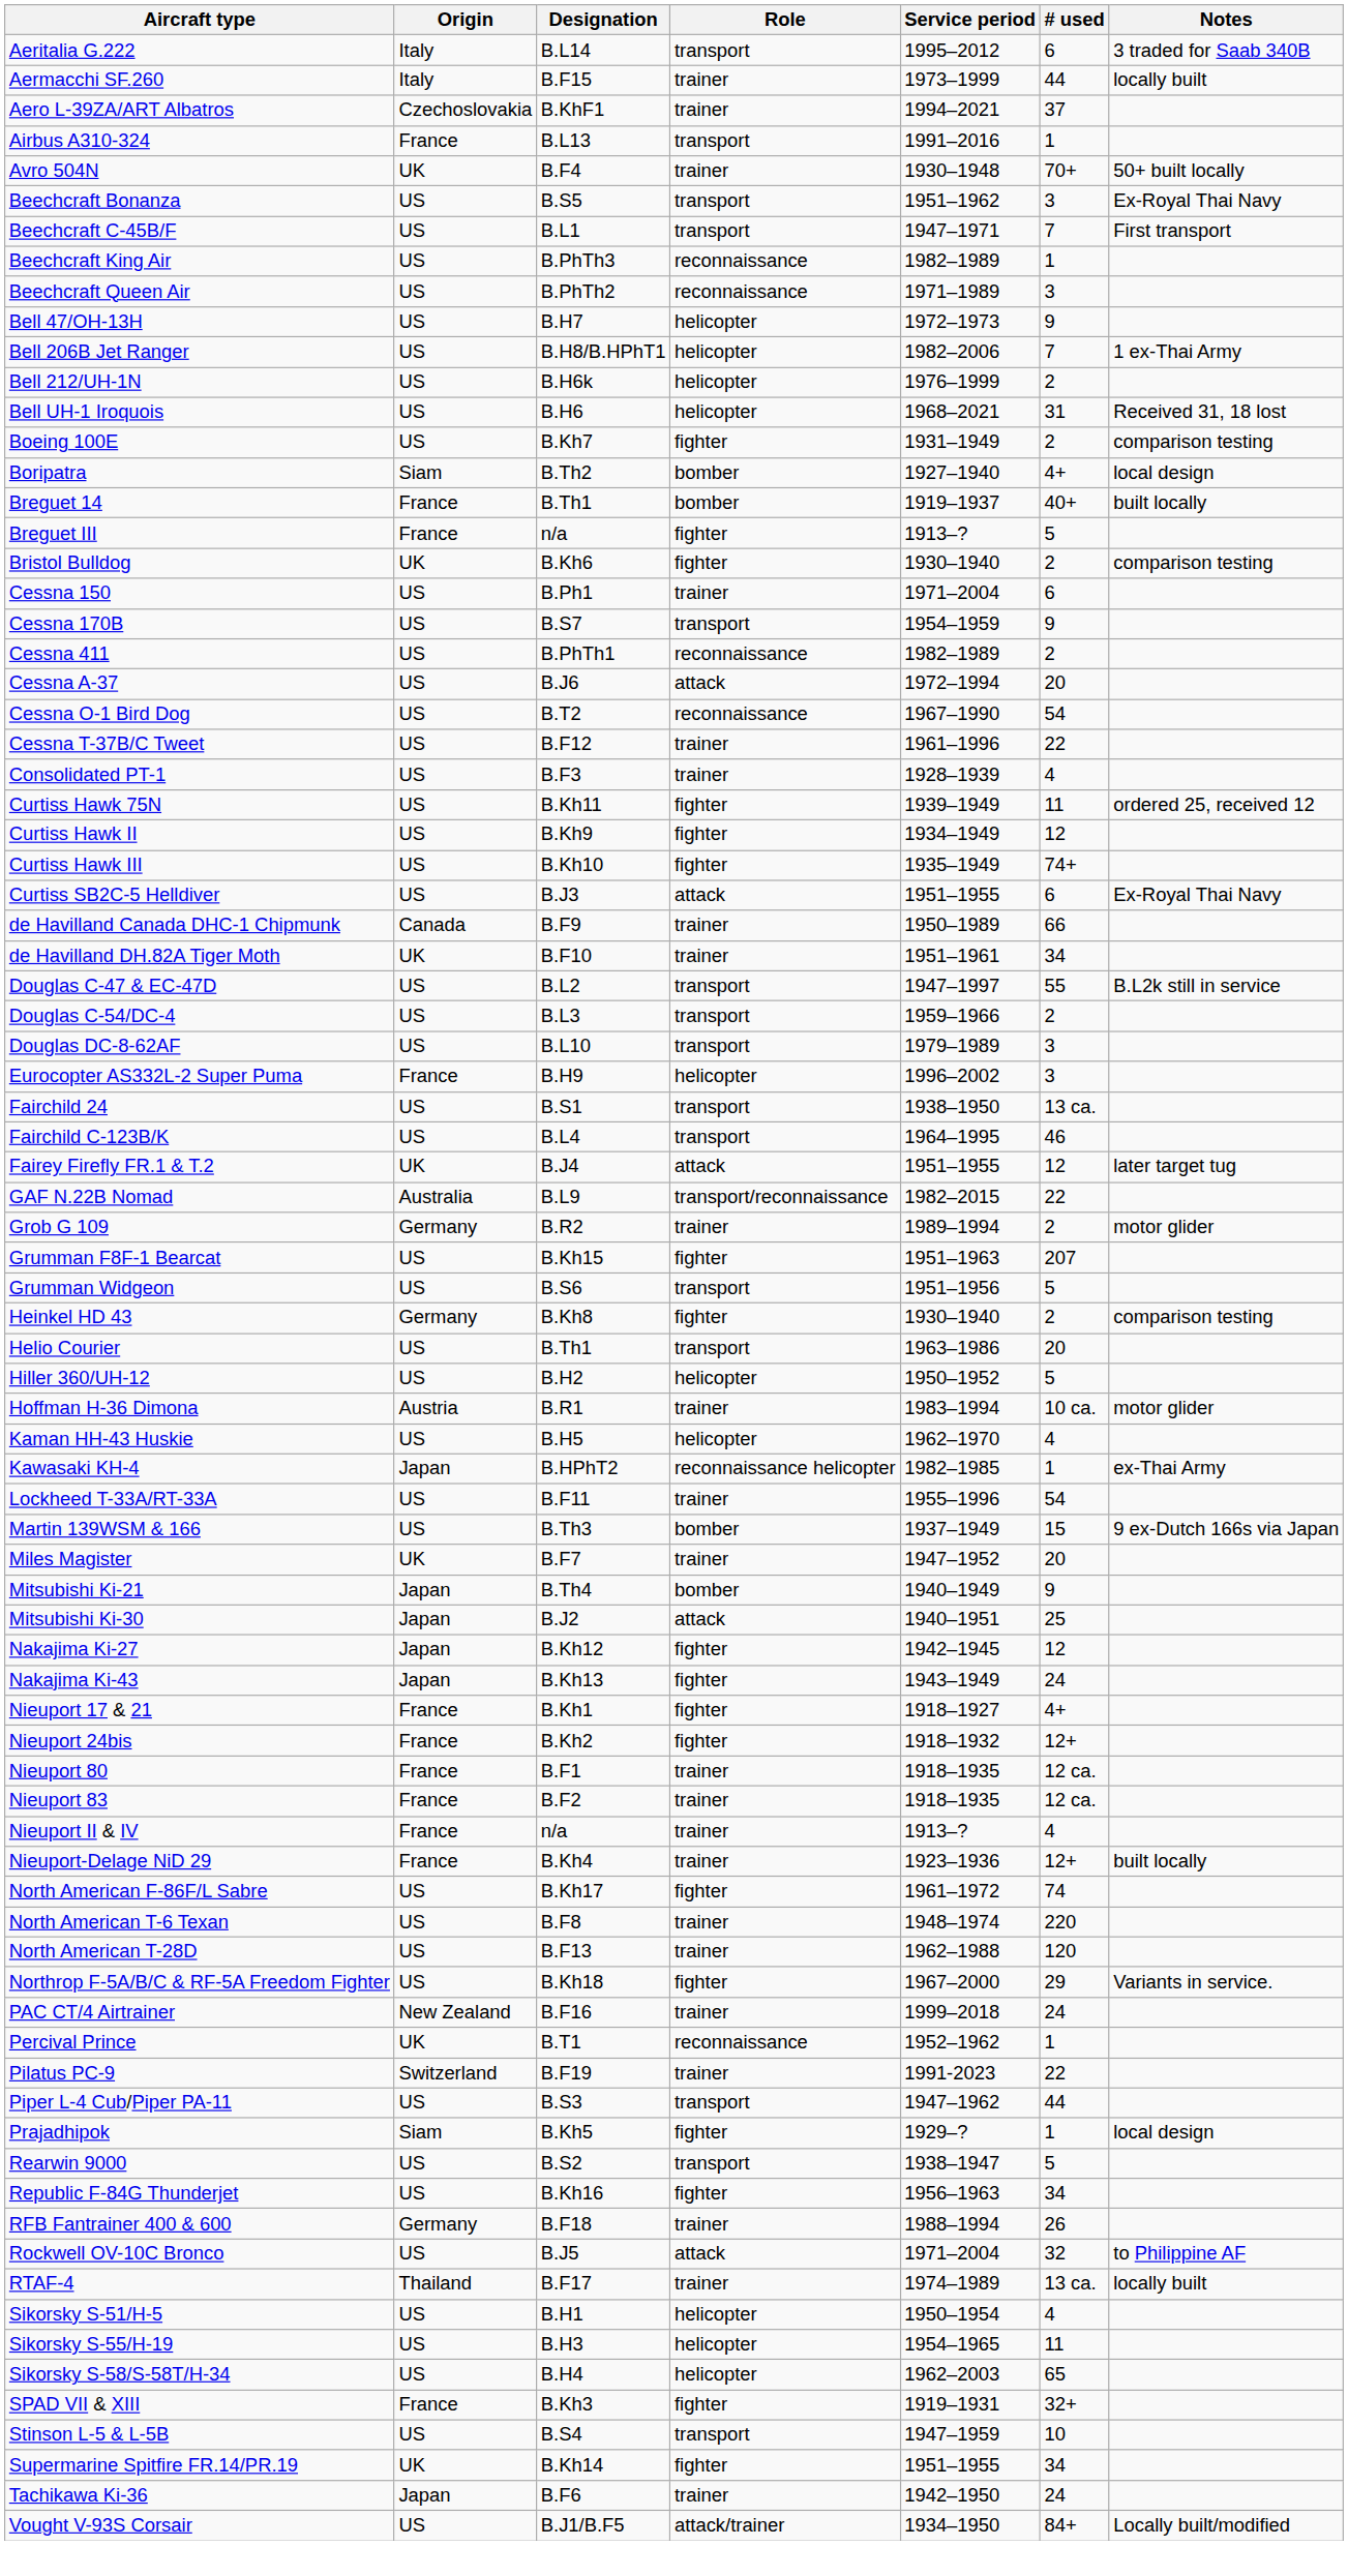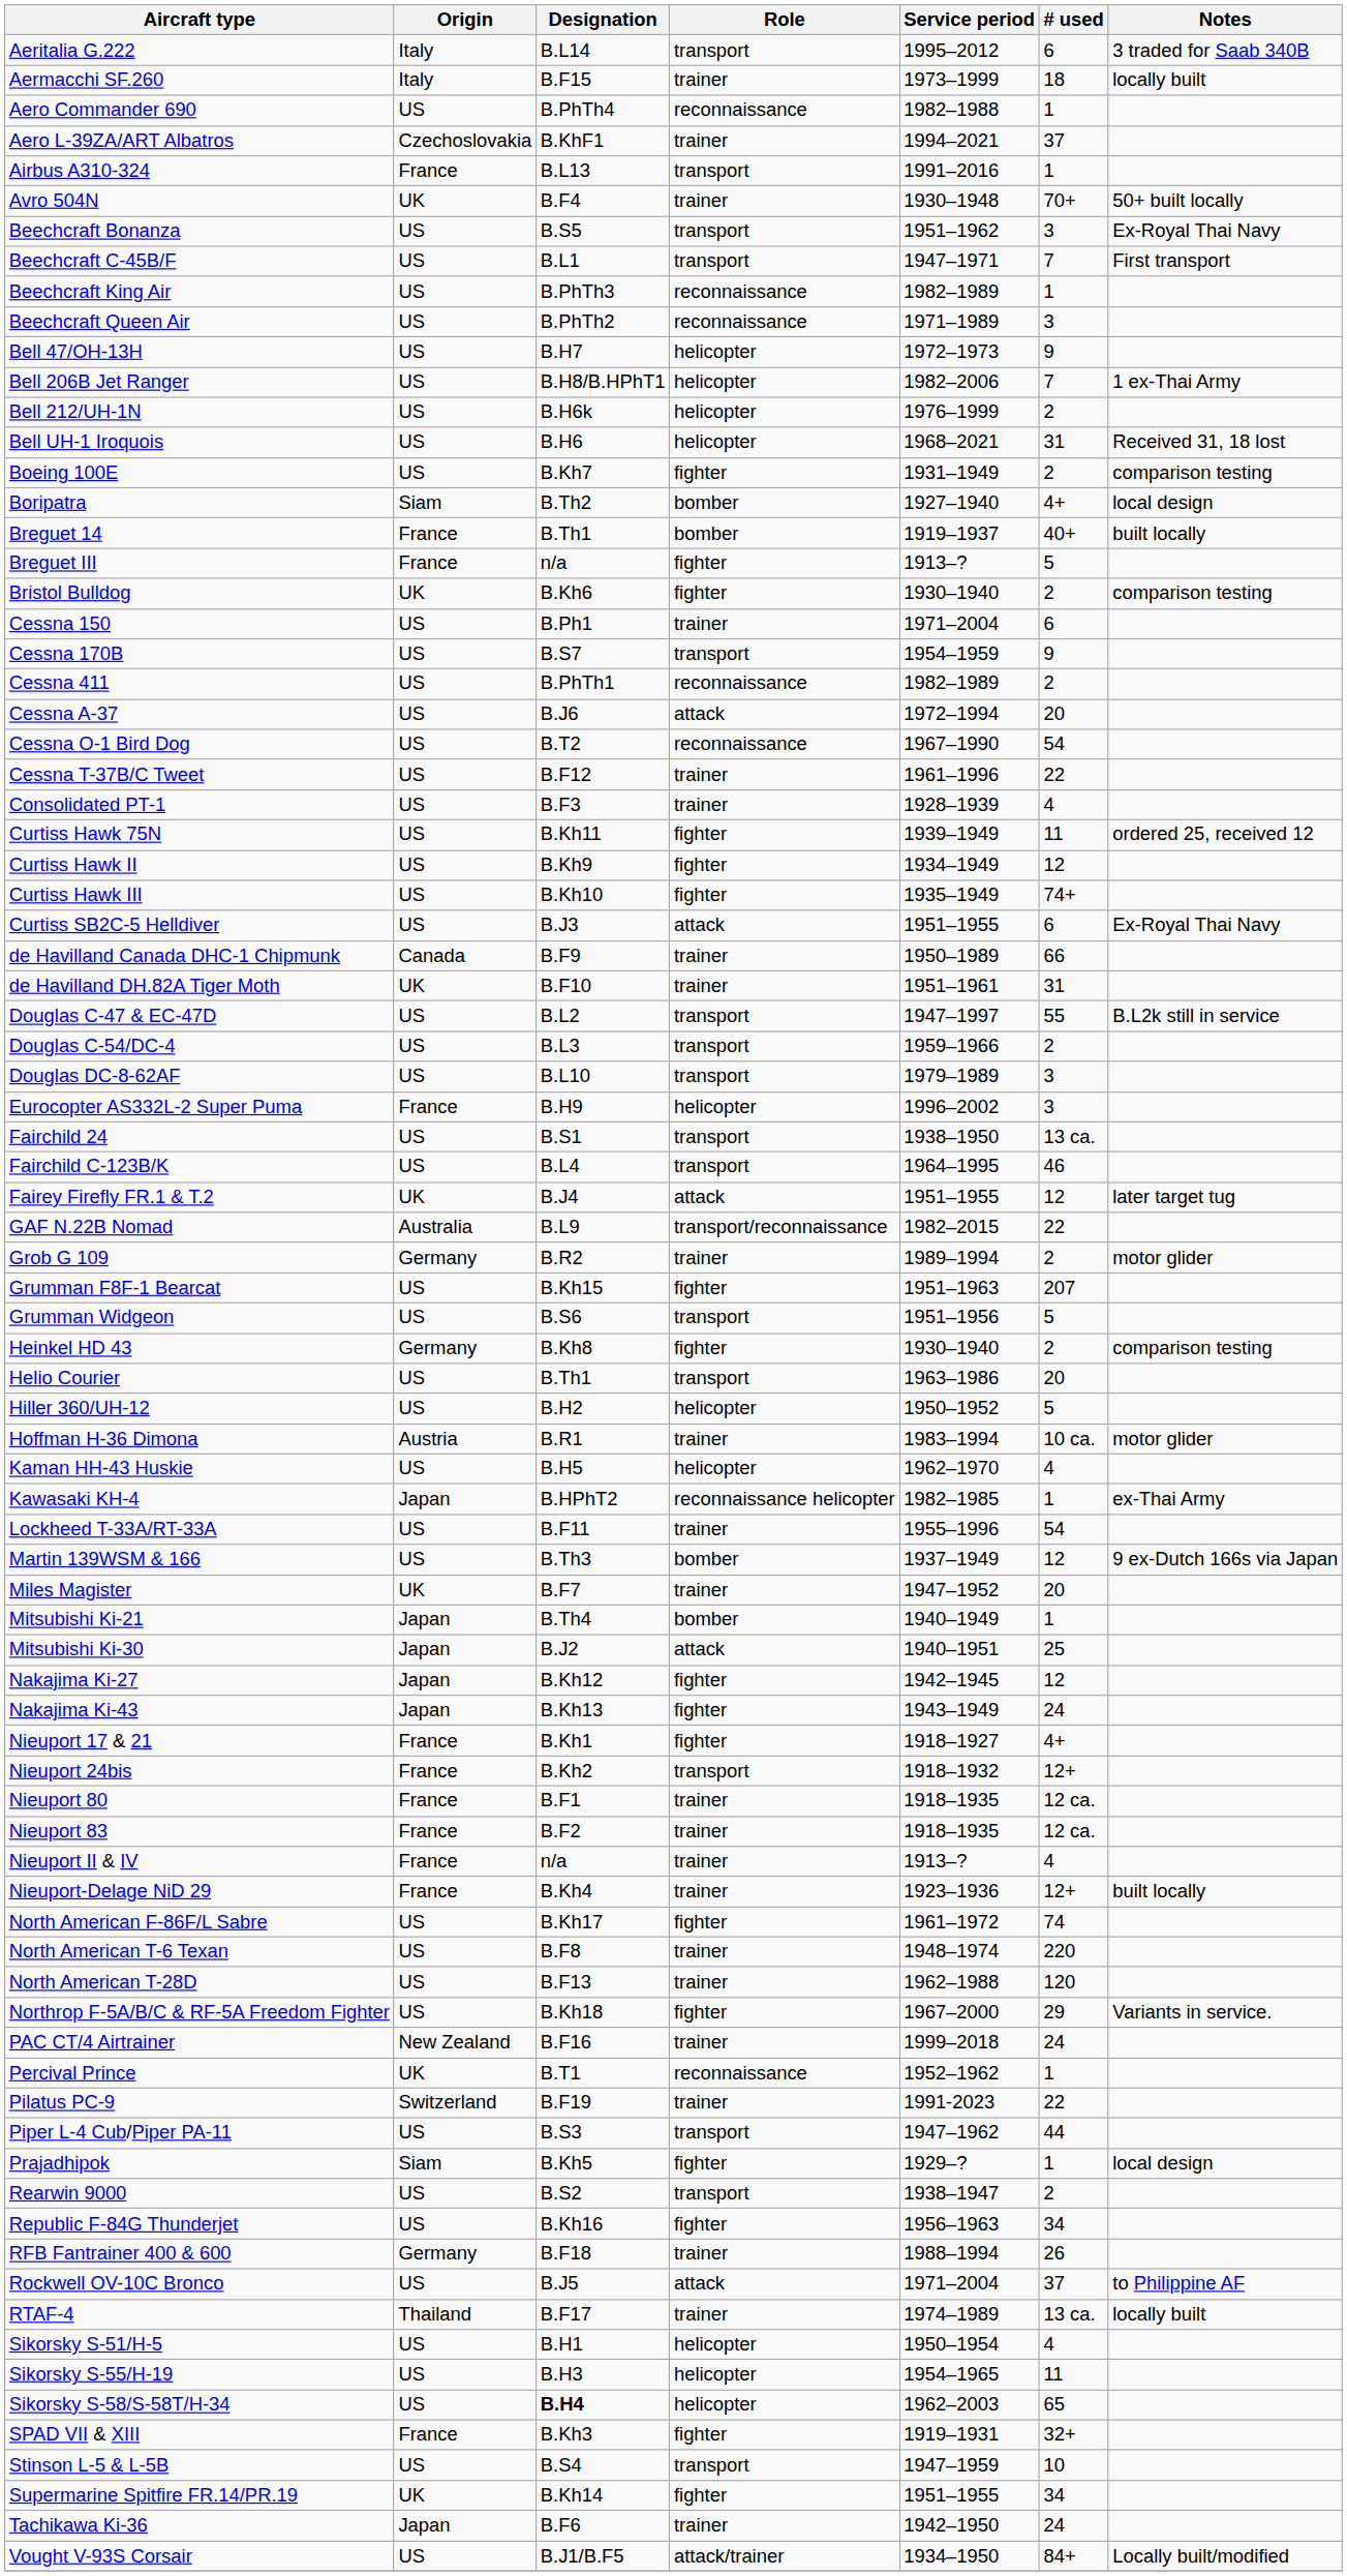Aermacchi SF.260 | # used: 44 -> 18
+ row: Aero Commander 690 | US | B.PhTh4 | reconnaissance | 1982–1988 | 1
de Havilland DH.82A Tiger Moth | # used: 34 -> 31
Martin 139WSM & 166 | # used: 15 -> 12
Mitsubishi Ki-21 | # used: 9 -> 1
Nieuport 24bis | Role: fighter -> transport
Rearwin 9000 | # used: 5 -> 2
Rockwell OV-10C Bronco | # used: 32 -> 37
Sikorsky S-58/S-58T/H-34 | Designation: normal -> bold
